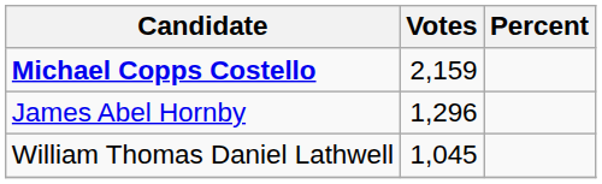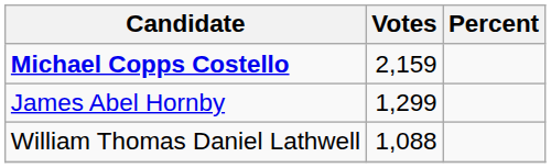James Abel Hornby | Votes: 1,296 -> 1,299
William Thomas Daniel Lathwell | Votes: 1,045 -> 1,088
